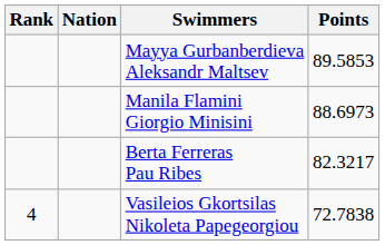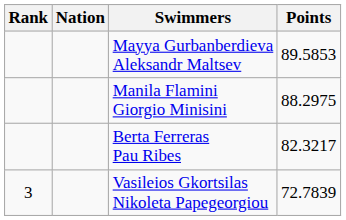Manila Flamini Giorgio Minisini | Points: 88.6973 -> 88.2975
Vasileios Gkortsilas Nikoleta Papegeorgiou | Rank: 4 -> 3
Vasileios Gkortsilas Nikoleta Papegeorgiou | Points: 72.7838 -> 72.7839
